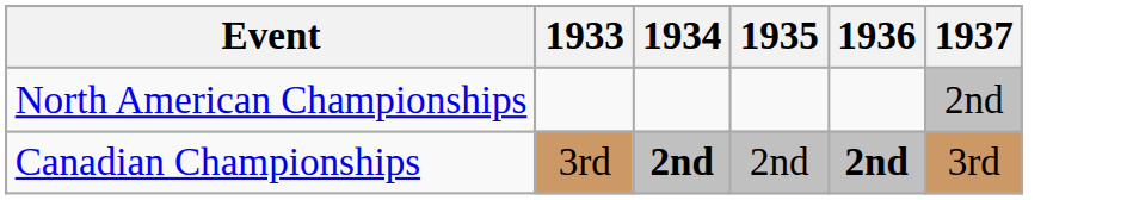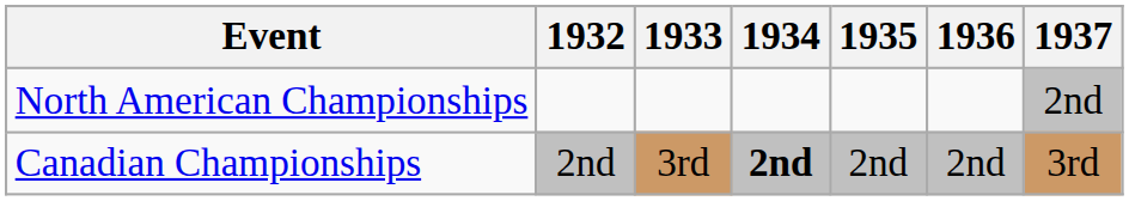+ column: 1932 | 2nd
Canadian Championships | 1936: bold -> normal
